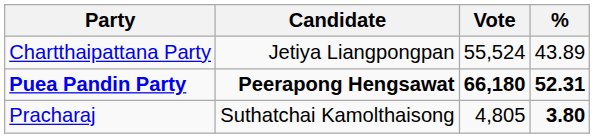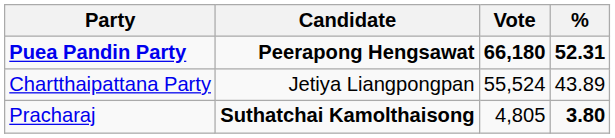rows swapped: Puea Pandin Party <-> Chartthaipattana Party
Pracharaj | Candidate: normal -> bold
